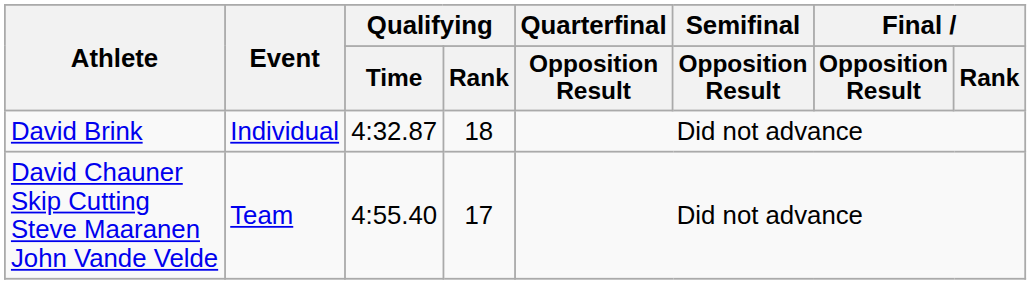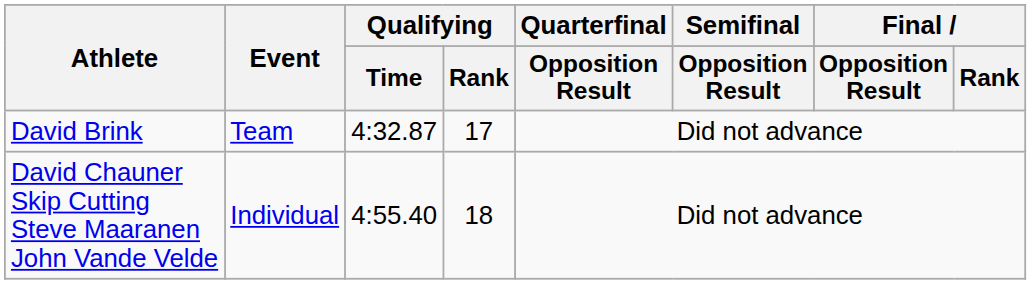David Brink | Event: Individual -> Team
David Brink | Qualifying / Rank: 18 -> 17
David Chauner Skip Cutting Steve Maaranen John Vande Velde | Event: Team -> Individual
David Chauner Skip Cutting Steve Maaranen John Vande Velde | Qualifying / Rank: 17 -> 18
